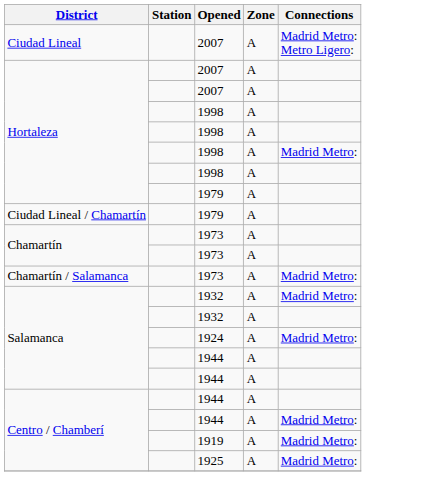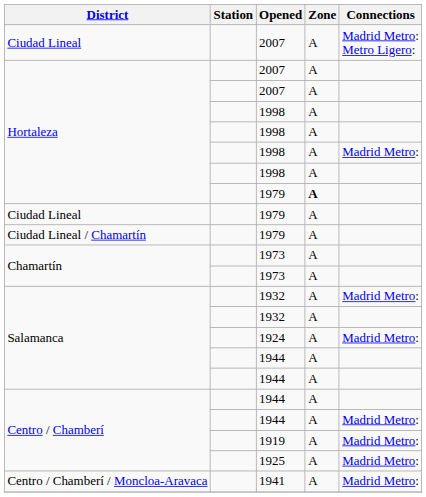Hortaleza / 1979 | Zone: normal -> bold
+ row: Ciudad Lineal | 1979 | A
- row: Chamartín / Salamanca | 1973 | A | Madrid Metro:
+ row: Centro / Chamberí / Moncloa-Aravaca | 1941 | A | Madrid Metro:
